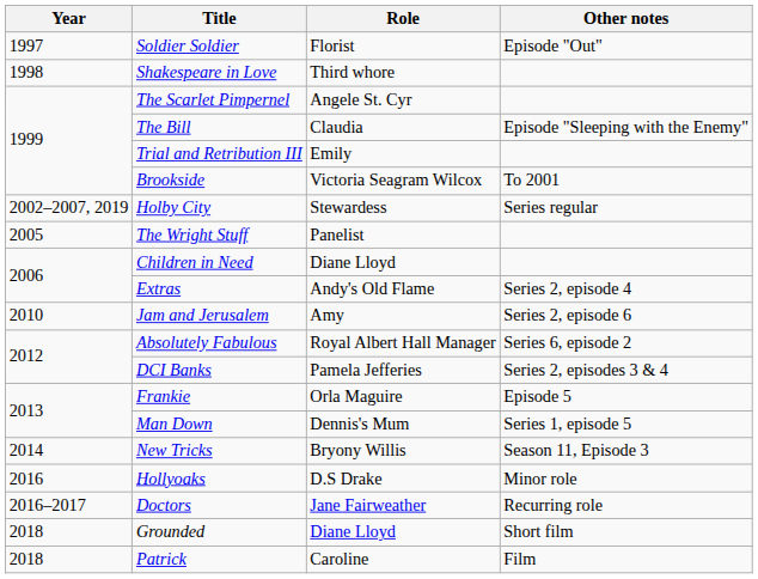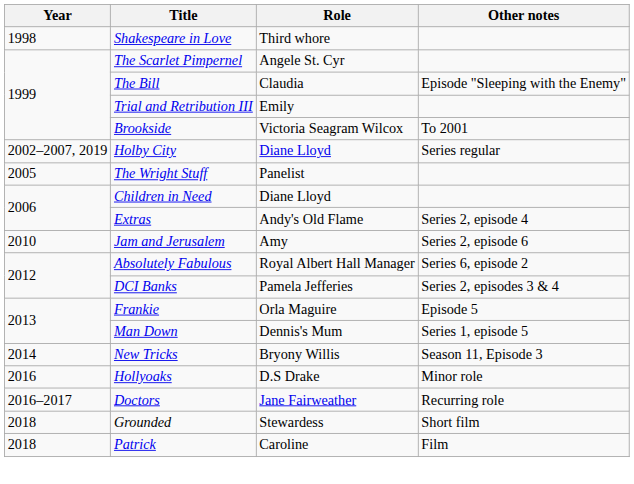- row: 1997 | Soldier Soldier | Florist | Episode "Out"
Holby City | Role: Stewardess -> Diane Lloyd
Grounded | Role: Diane Lloyd -> Stewardess
